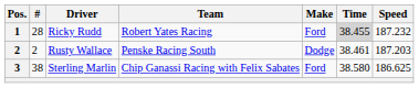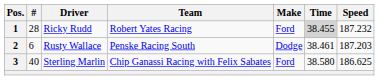Rusty Wallace | #: 2 -> 6
Sterling Marlin | #: 38 -> 40
